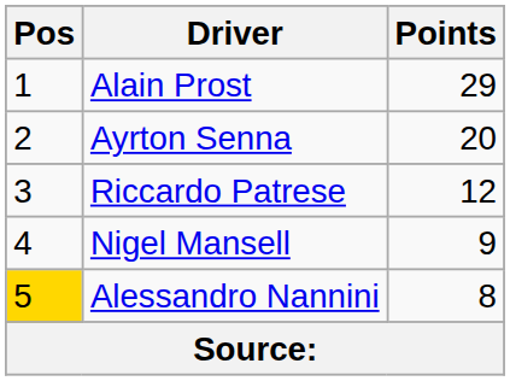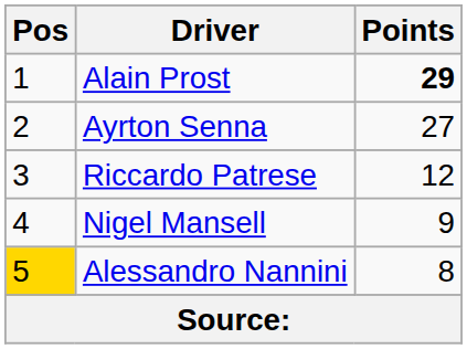Alain Prost | Points: normal -> bold
Ayrton Senna | Points: 20 -> 27
